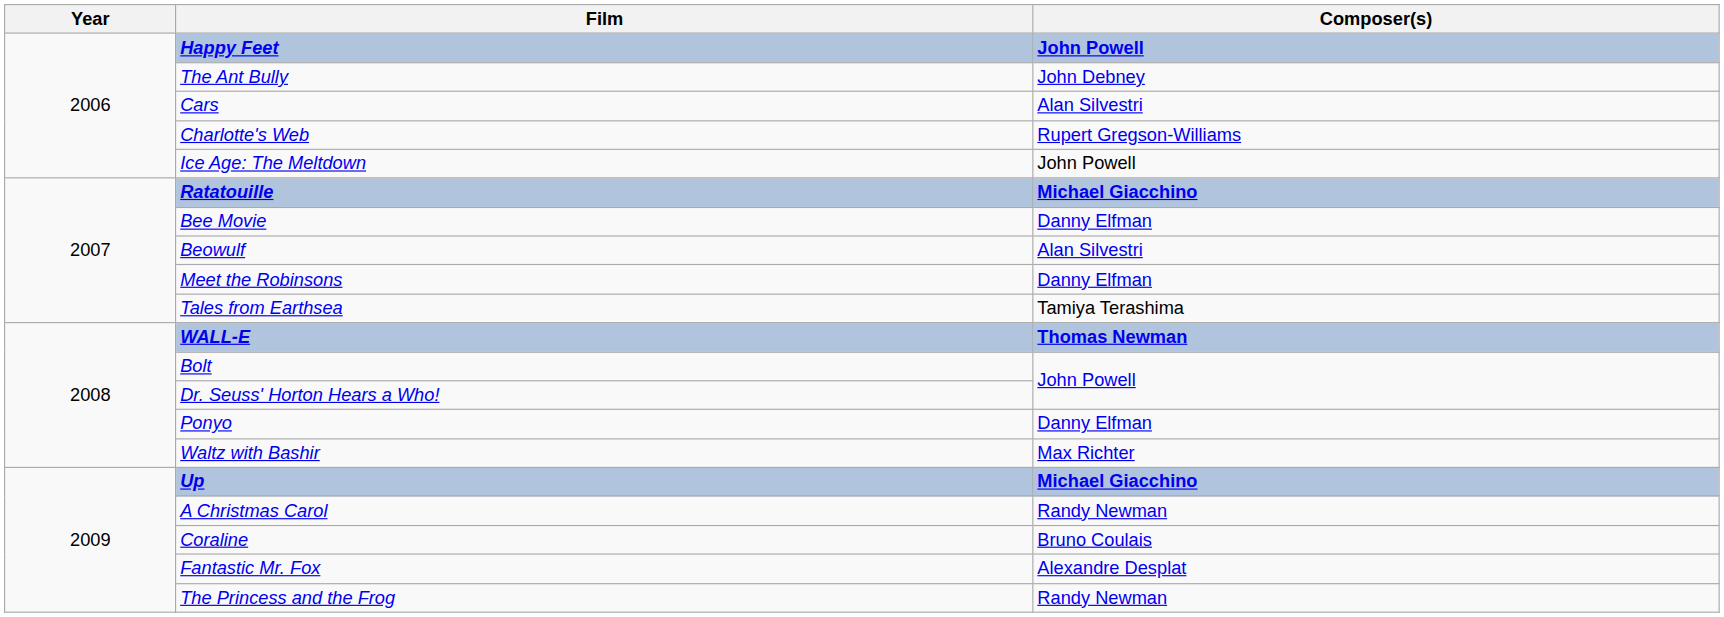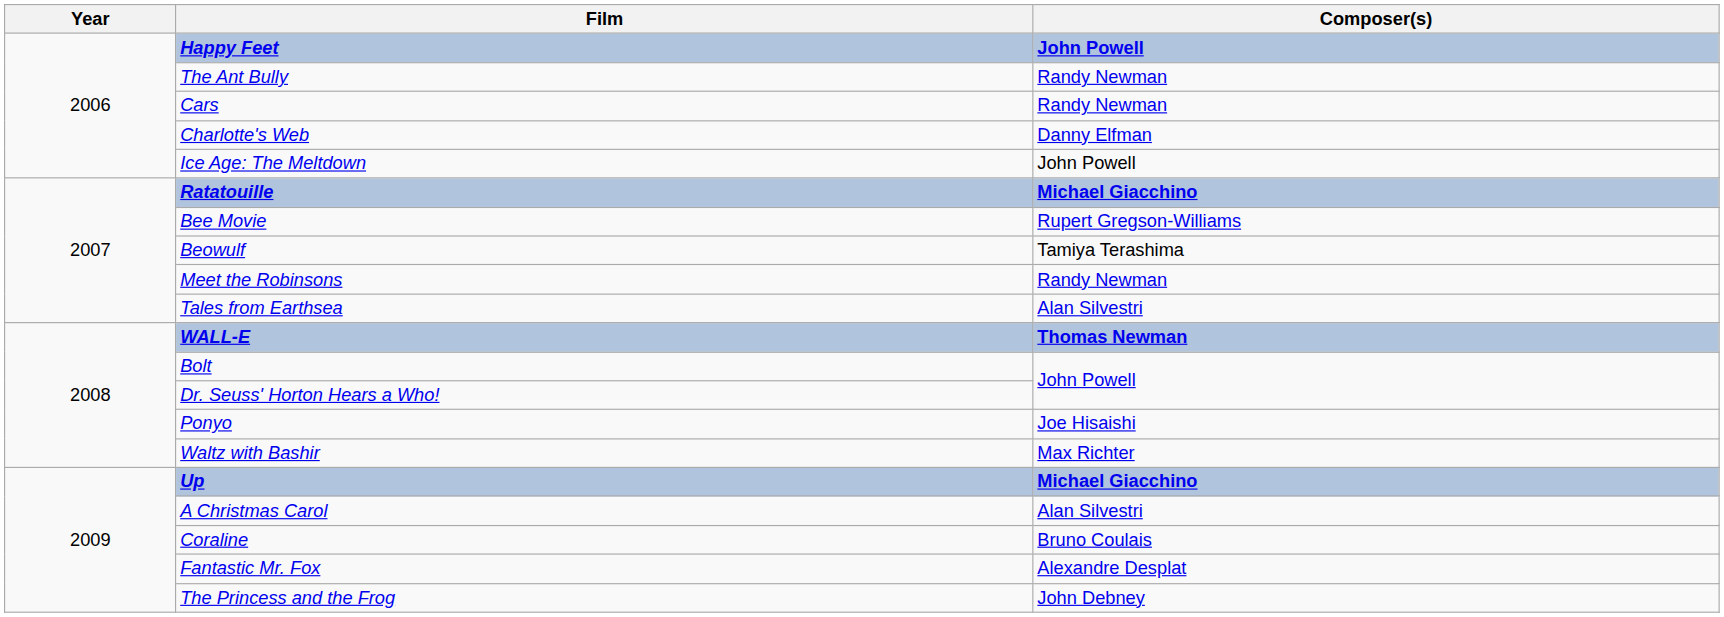The Ant Bully | Composer(s): John Debney -> Randy Newman
Cars | Composer(s): Alan Silvestri -> Randy Newman
Charlotte's Web | Composer(s): Rupert Gregson-Williams -> Danny Elfman
Bee Movie | Composer(s): Danny Elfman -> Rupert Gregson-Williams
Beowulf | Composer(s): Alan Silvestri -> Tamiya Terashima
Meet the Robinsons | Composer(s): Danny Elfman -> Randy Newman
Tales from Earthsea | Composer(s): Tamiya Terashima -> Alan Silvestri
Ponyo | Composer(s): Danny Elfman -> Joe Hisaishi
A Christmas Carol | Composer(s): Randy Newman -> Alan Silvestri
The Princess and the Frog | Composer(s): Randy Newman -> John Debney
